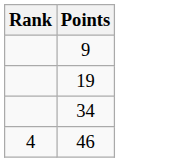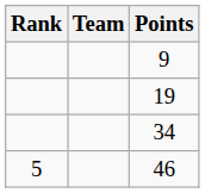+ column: Team
46 | Rank: 4 -> 5
